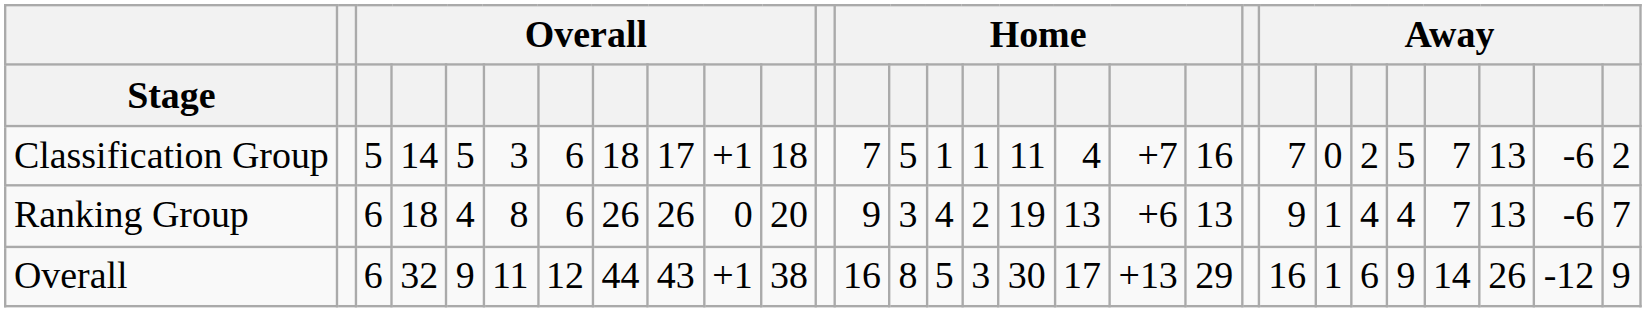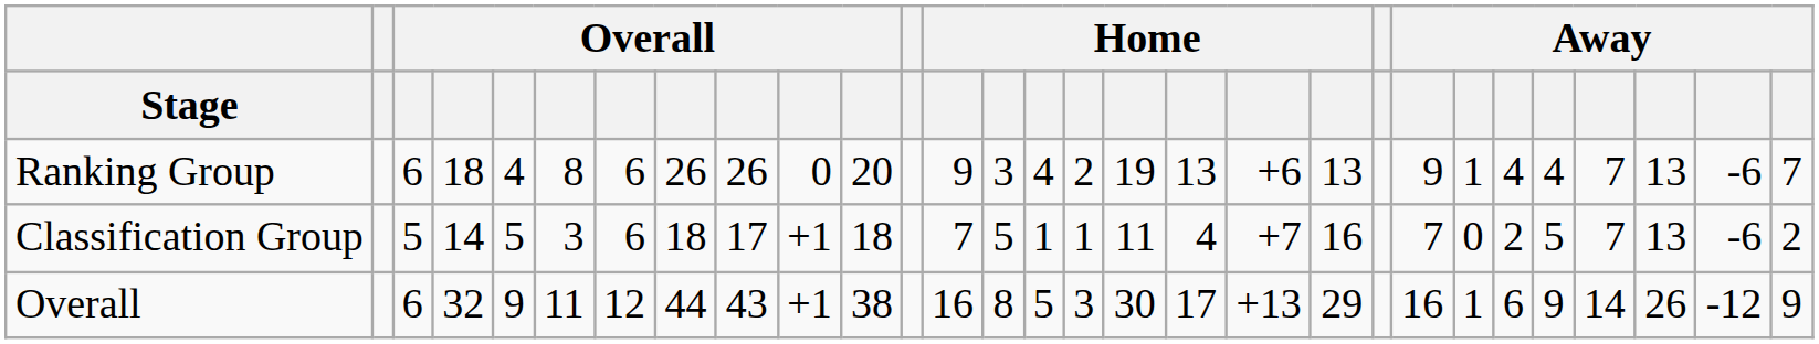rows swapped: Ranking Group <-> Classification Group
